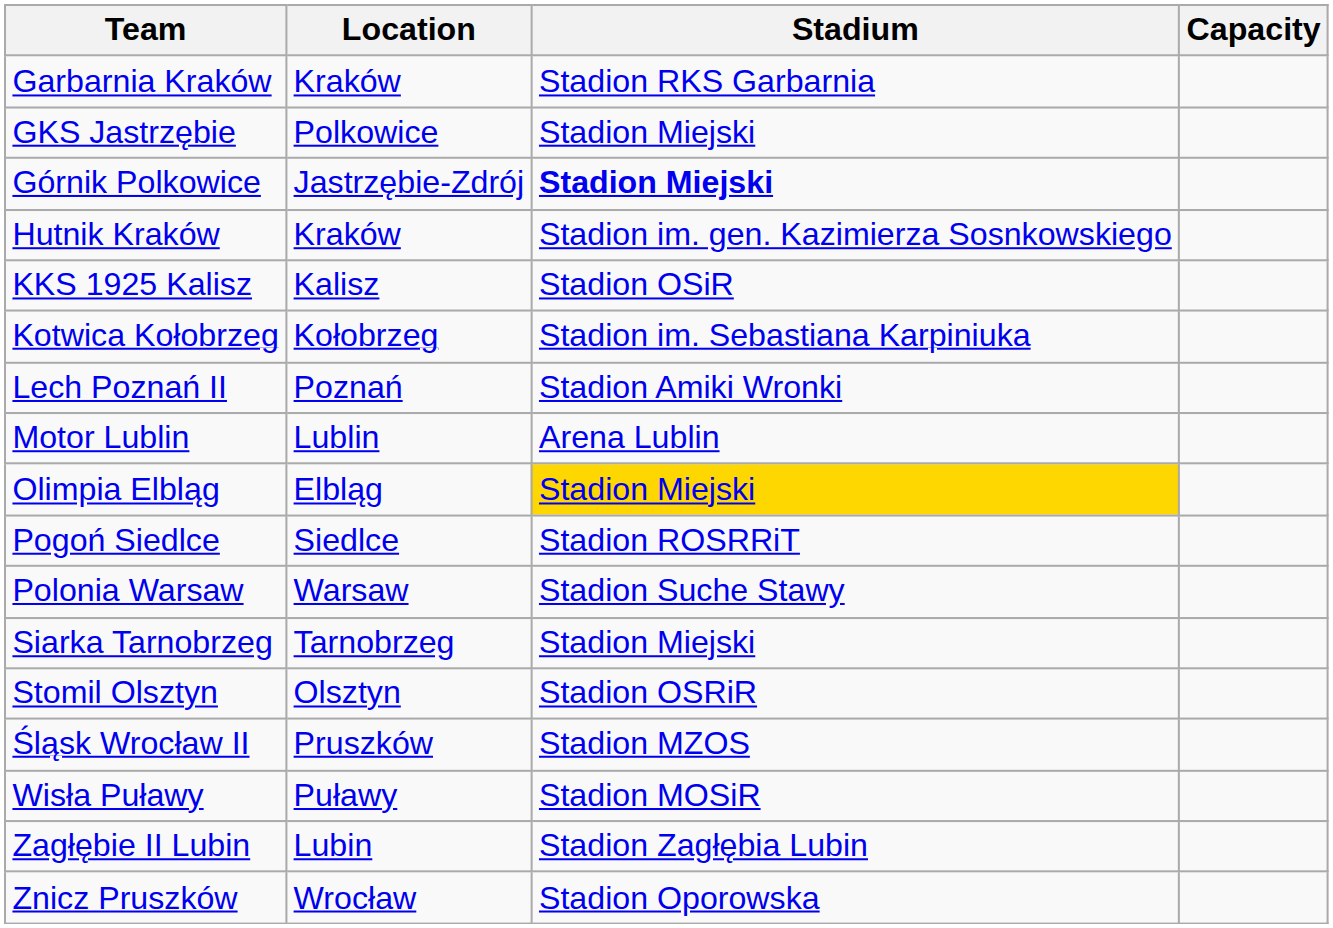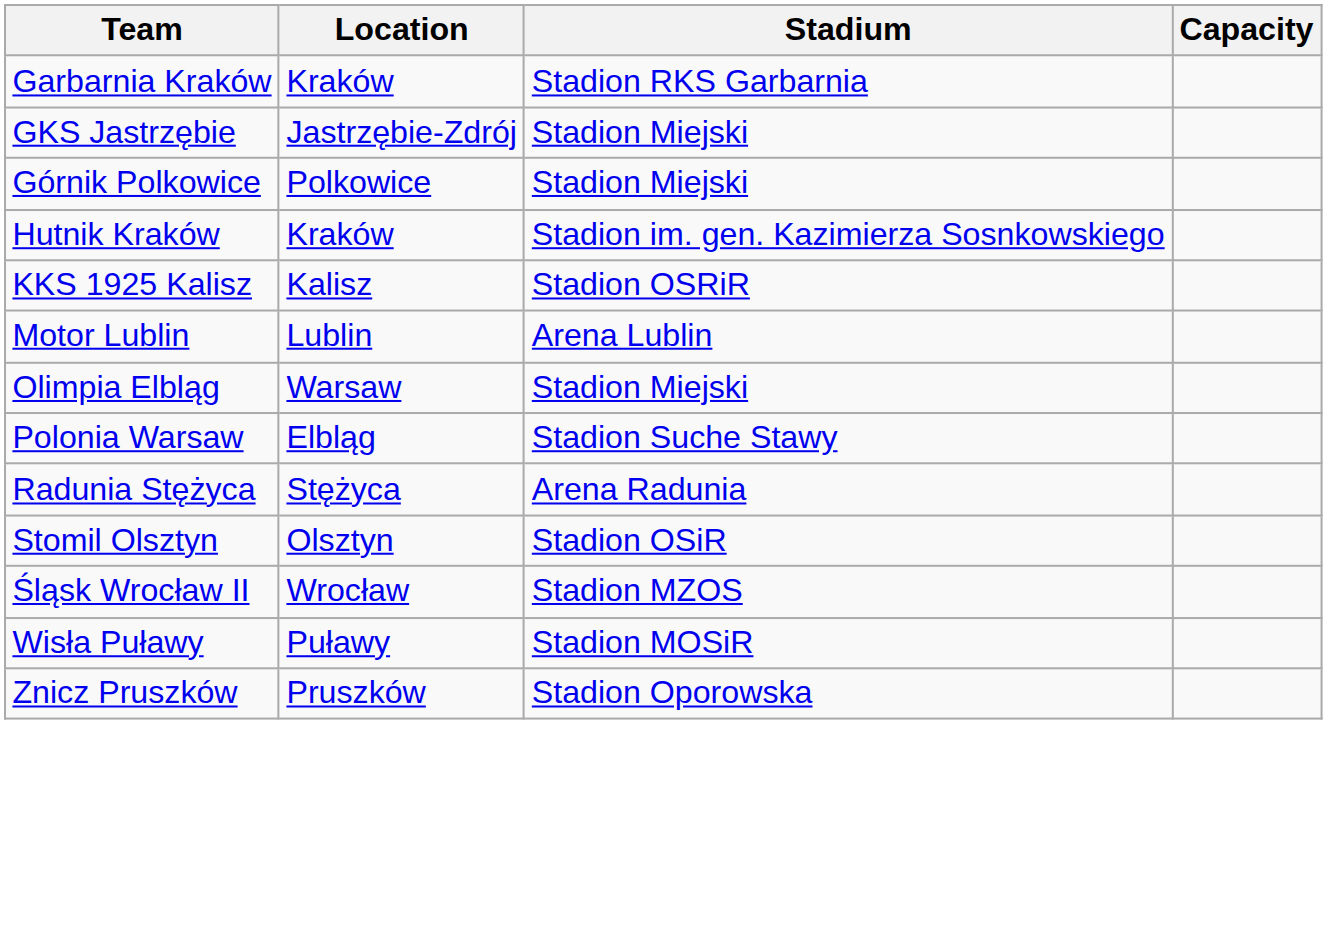GKS Jastrzębie | Location: Polkowice -> Jastrzębie-Zdrój
Górnik Polkowice | Location: Jastrzębie-Zdrój -> Polkowice
Górnik Polkowice | Stadium: bold -> normal
KKS 1925 Kalisz | Stadium: Stadion OSiR -> Stadion OSRiR
- row: Kotwica Kołobrzeg | Kołobrzeg | Stadion im. Sebastiana Karpiniuka
- row: Lech Poznań II | Poznań | Stadion Amiki Wronki
Olimpia Elbląg | Location: Elbląg -> Warsaw
Olimpia Elbląg | Stadium: gold background -> no background
- row: Pogoń Siedlce | Siedlce | Stadion ROSRRiT
Polonia Warsaw | Location: Warsaw -> Elbląg
+ row: Radunia Stężyca | Stężyca | Arena Radunia
- row: Siarka Tarnobrzeg | Tarnobrzeg | Stadion Miejski
Stomil Olsztyn | Stadium: Stadion OSRiR -> Stadion OSiR
Śląsk Wrocław II | Location: Pruszków -> Wrocław
- row: Zagłębie II Lubin | Lubin | Stadion Zagłębia Lubin
Znicz Pruszków | Location: Wrocław -> Pruszków
